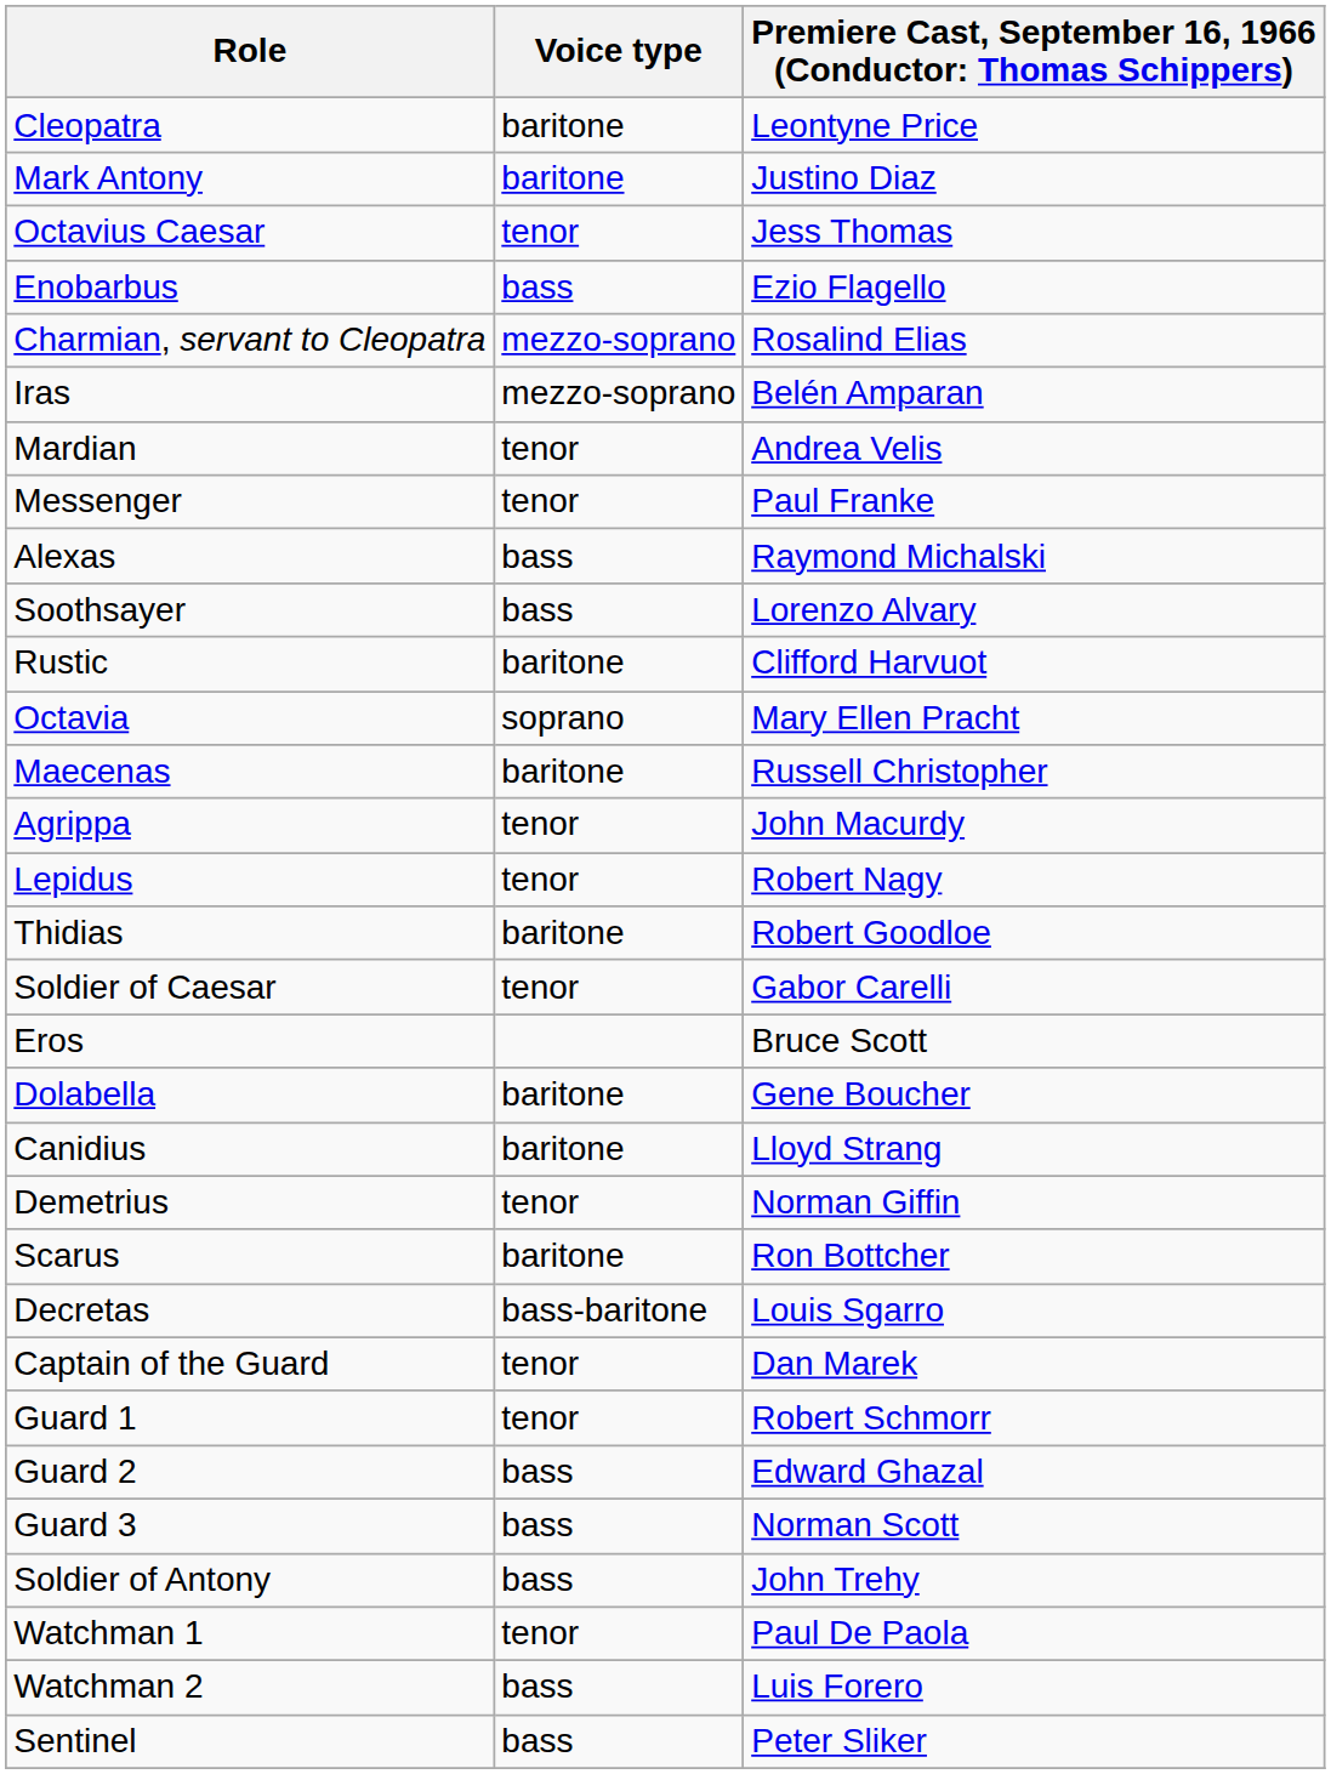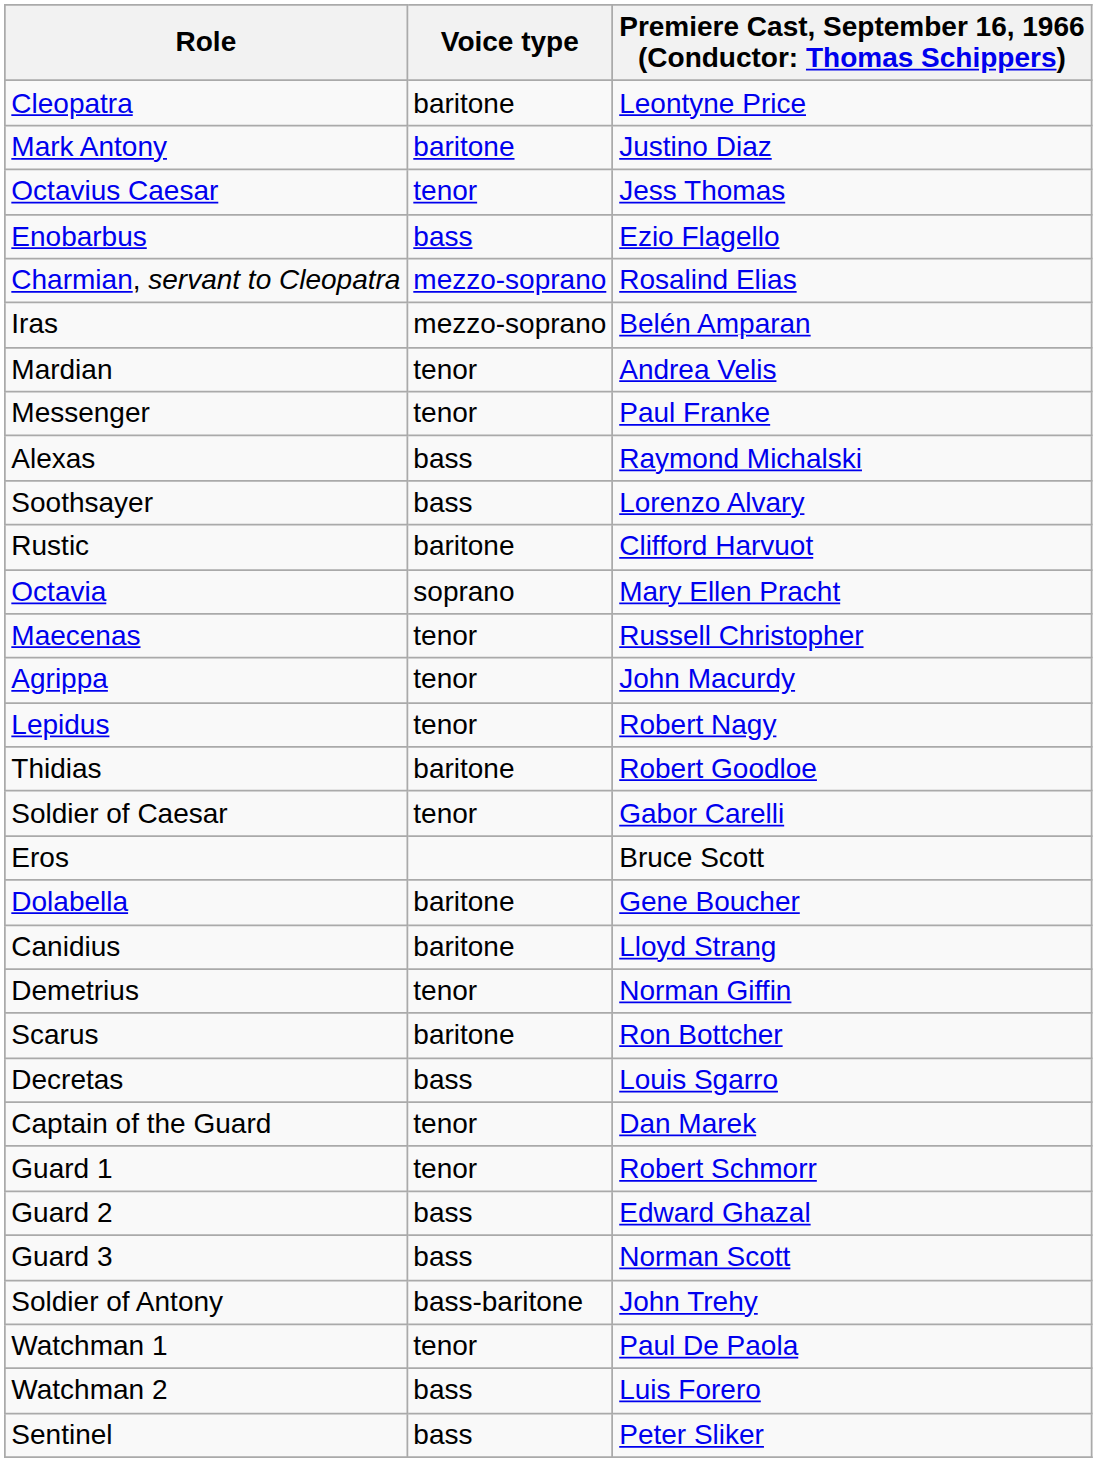Maecenas | Voice type: baritone -> tenor
Decretas | Voice type: bass-baritone -> bass
Soldier of Antony | Voice type: bass -> bass-baritone
